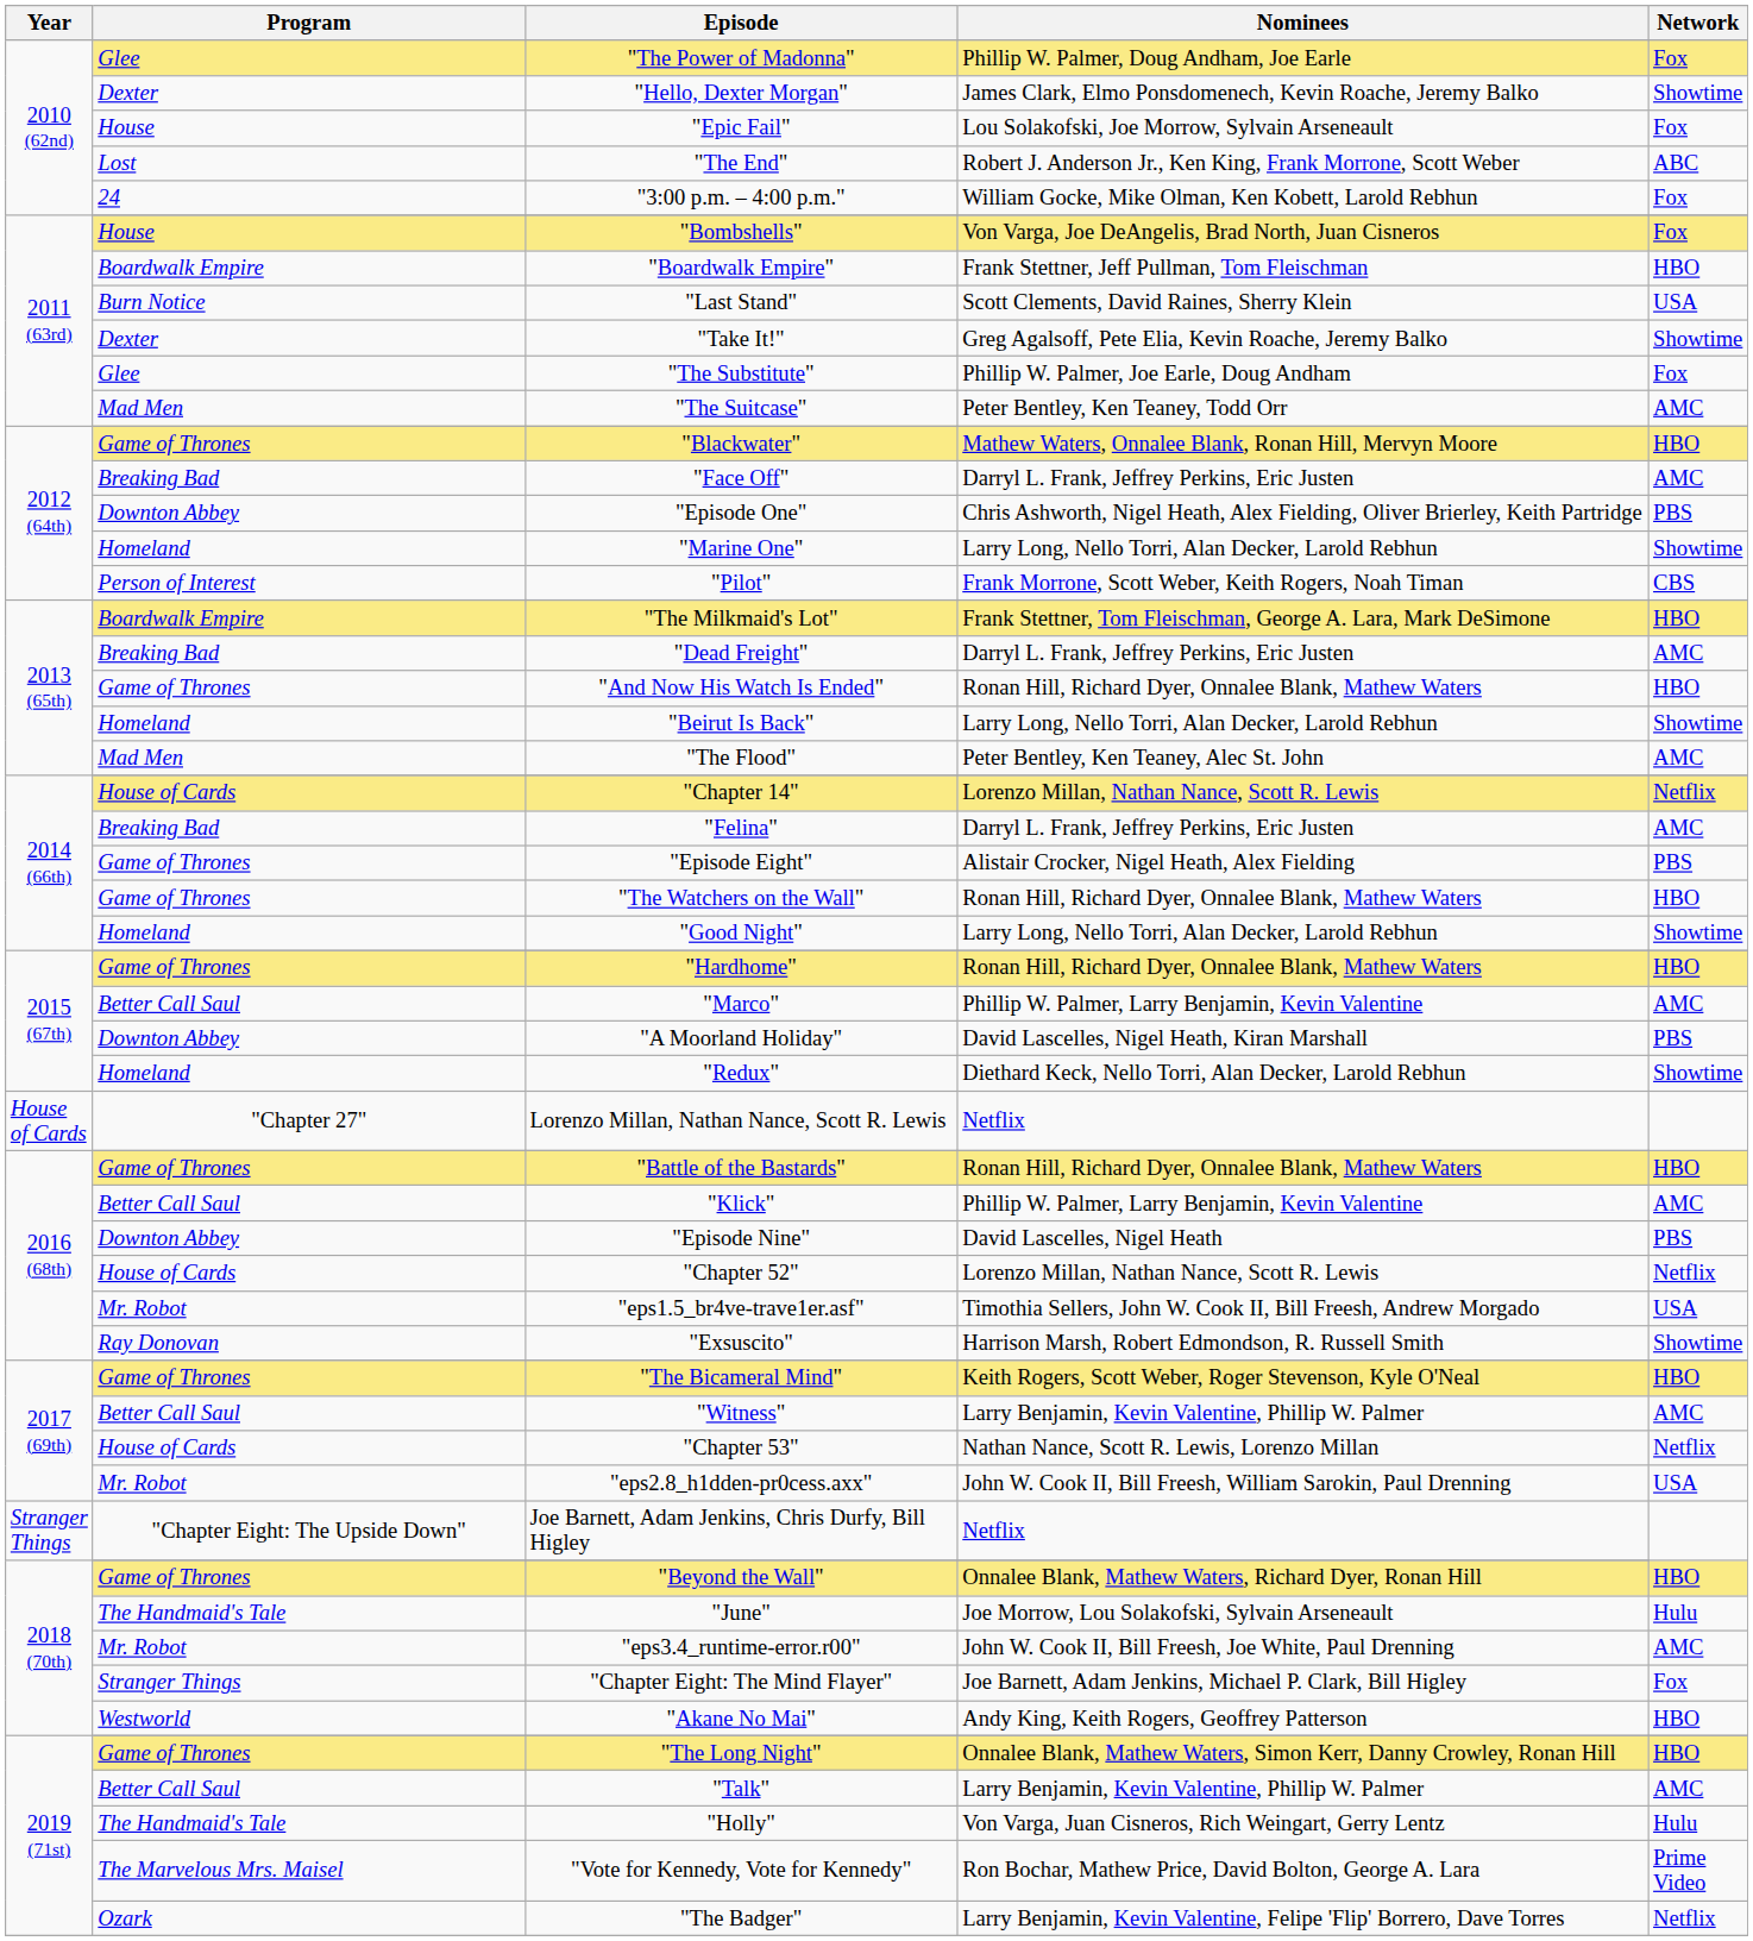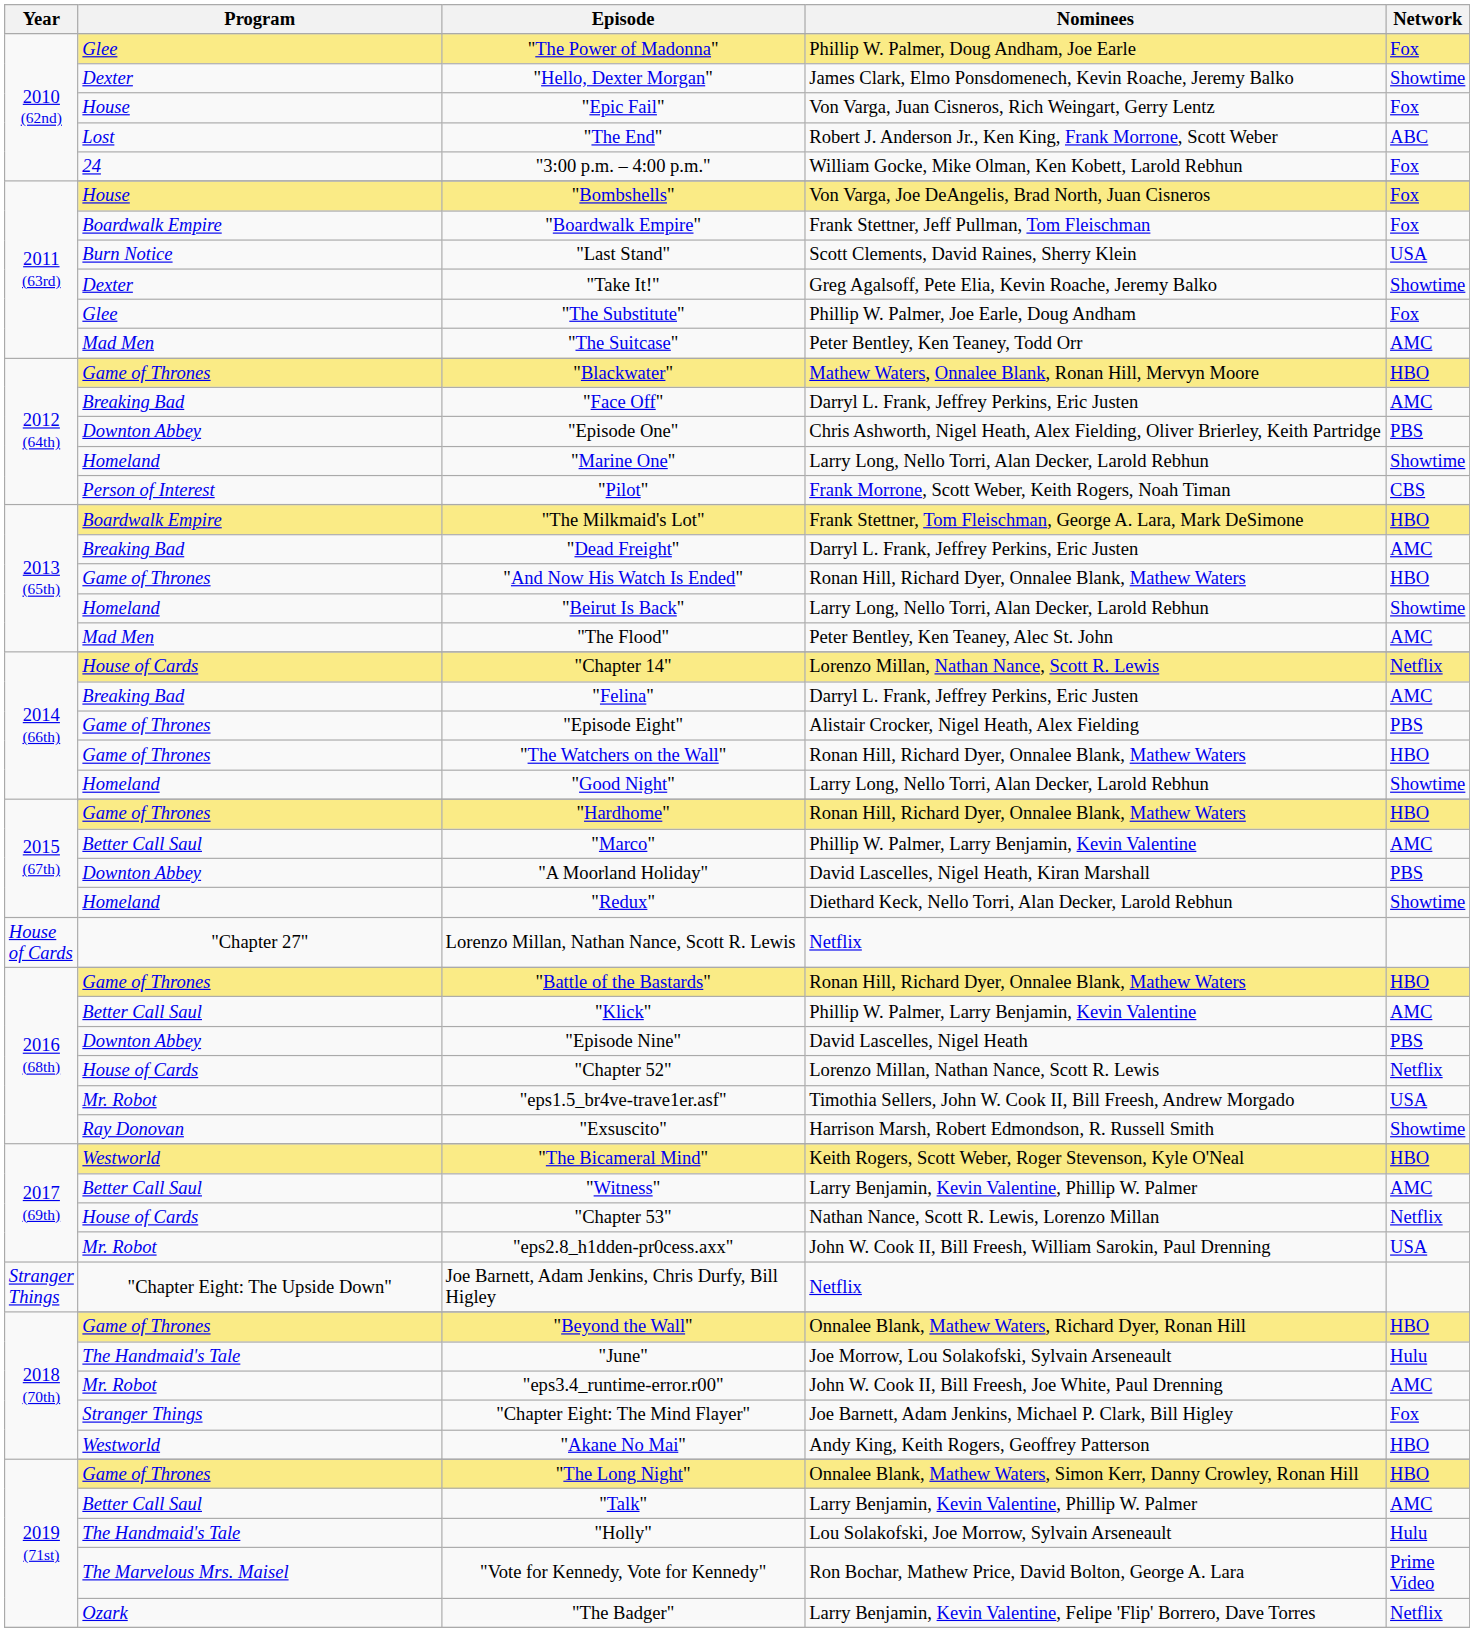"Epic Fail" | Nominees: Lou Solakofski, Joe Morrow, Sylvain Arseneault -> Von Varga, Juan Cisneros, Rich Weingart, Gerry Lentz
"Boardwalk Empire" | Network: HBO -> Fox
"The Bicameral Mind" | Program: Game of Thrones -> Westworld
"Holly" | Nominees: Von Varga, Juan Cisneros, Rich Weingart, Gerry Lentz -> Lou Solakofski, Joe Morrow, Sylvain Arseneault
